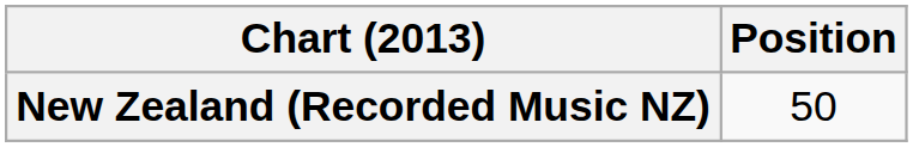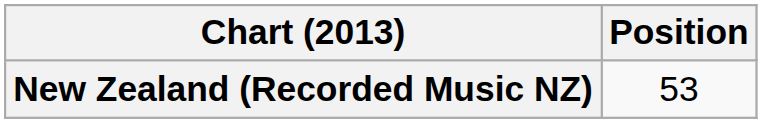New Zealand (Recorded Music NZ) | Position: 50 -> 53
